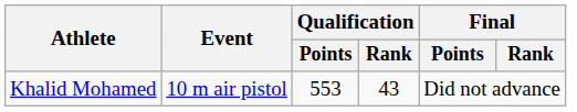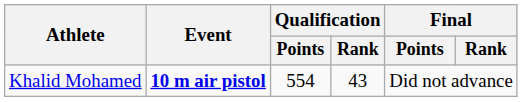Khalid Mohamed | Event: normal -> bold
Khalid Mohamed | Qualification / Points: 553 -> 554
